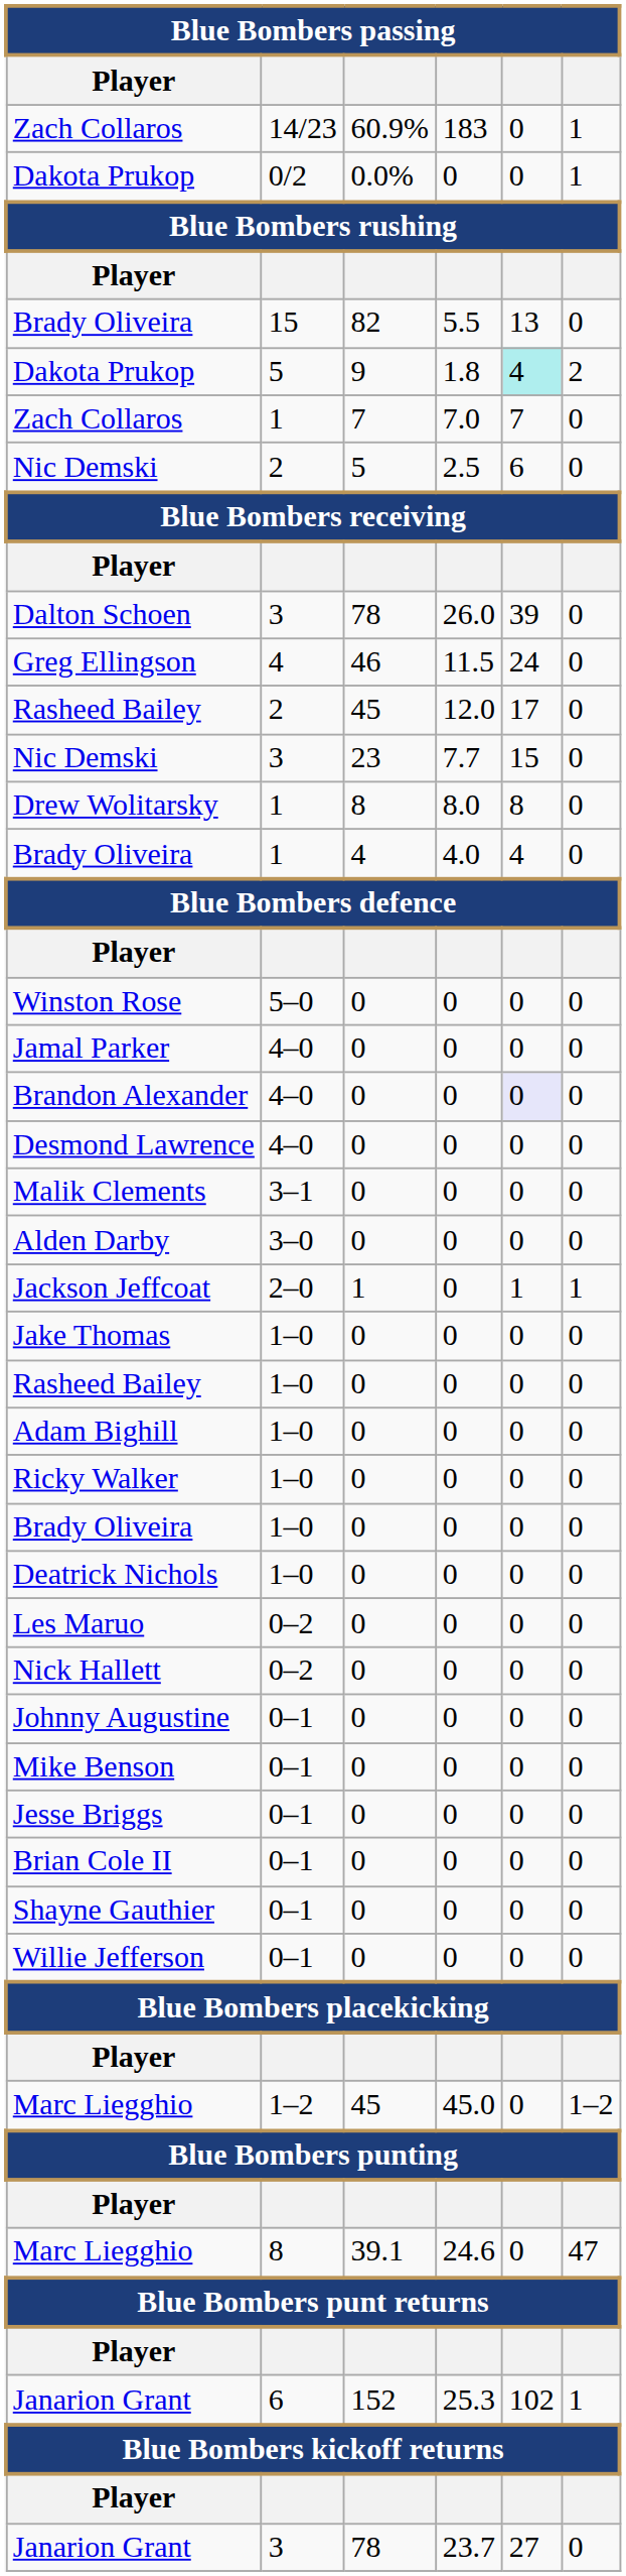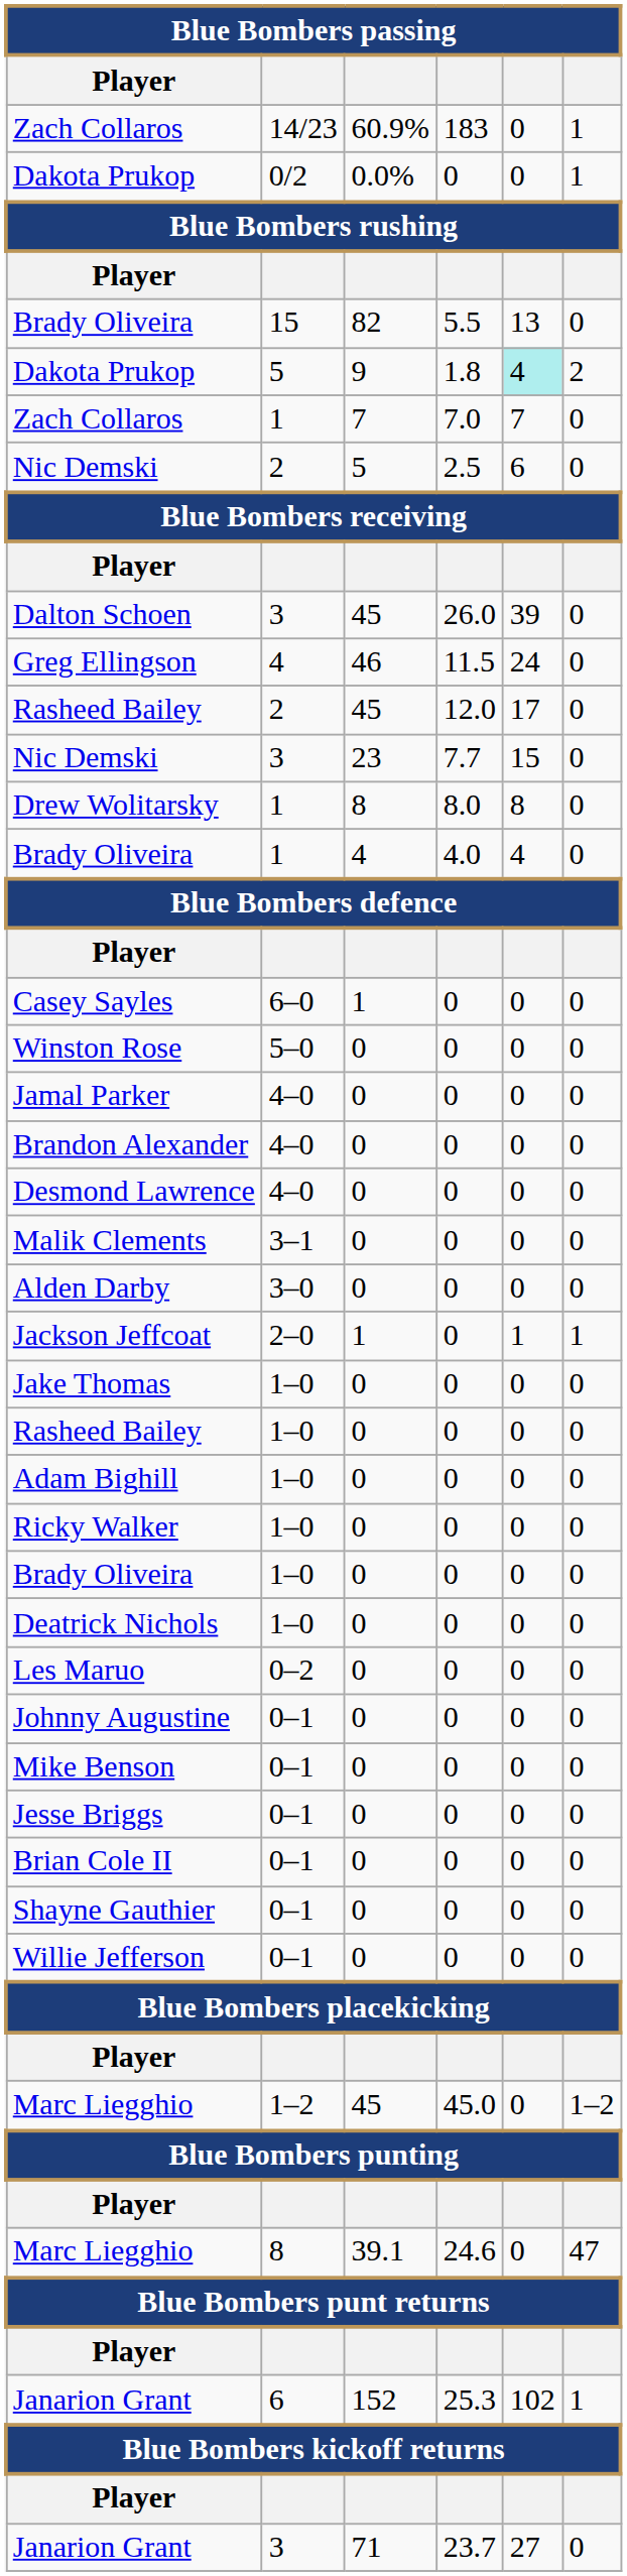Dalton Schoen | column 3: 78 -> 45
+ row: Casey Sayles | 6–0 | 1 | 0 | 0 | 0
Brandon Alexander | column 5: lavender background -> no background
- row: Nick Hallett | 0–2 | 0 | 0 | 0 | 0
Janarion Grant / 3 | column 3: 78 -> 71
